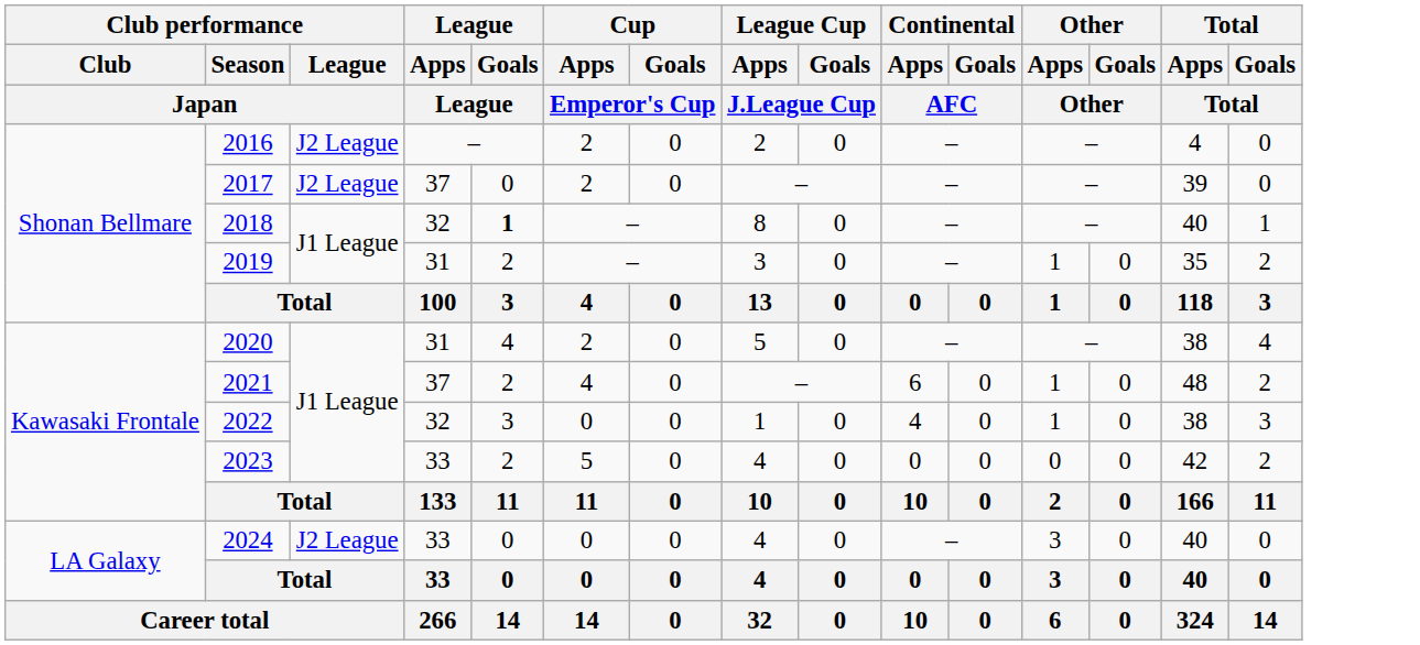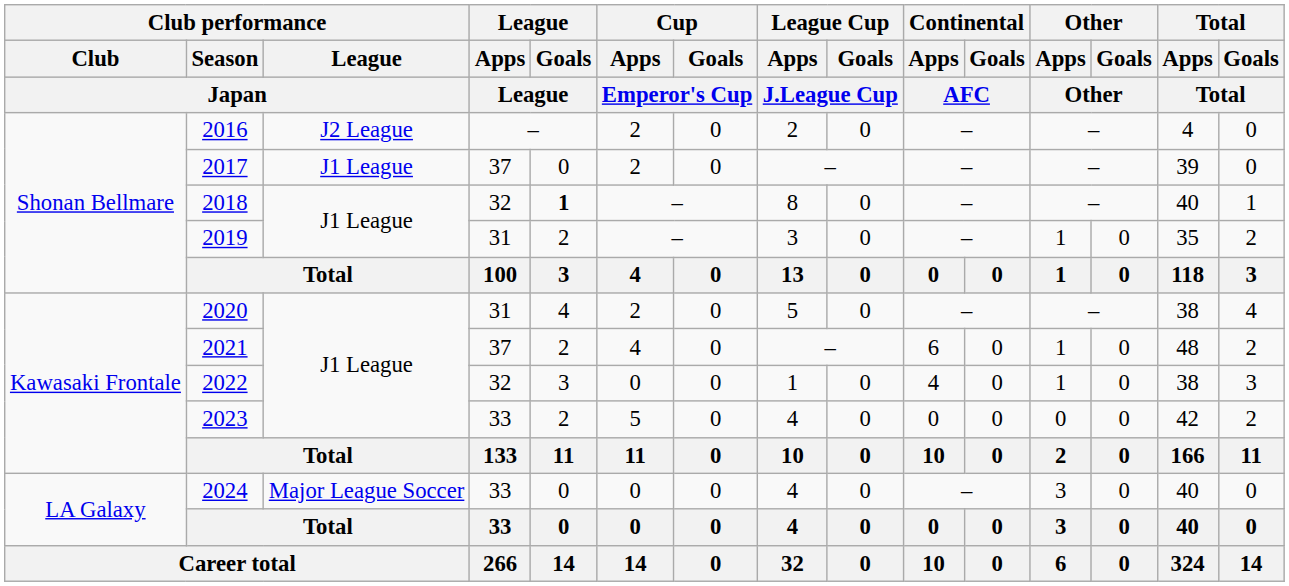2017 | Club performance / League / Japan: J2 League -> J1 League
2024 | Club performance / League / Japan: J2 League -> Major League Soccer
